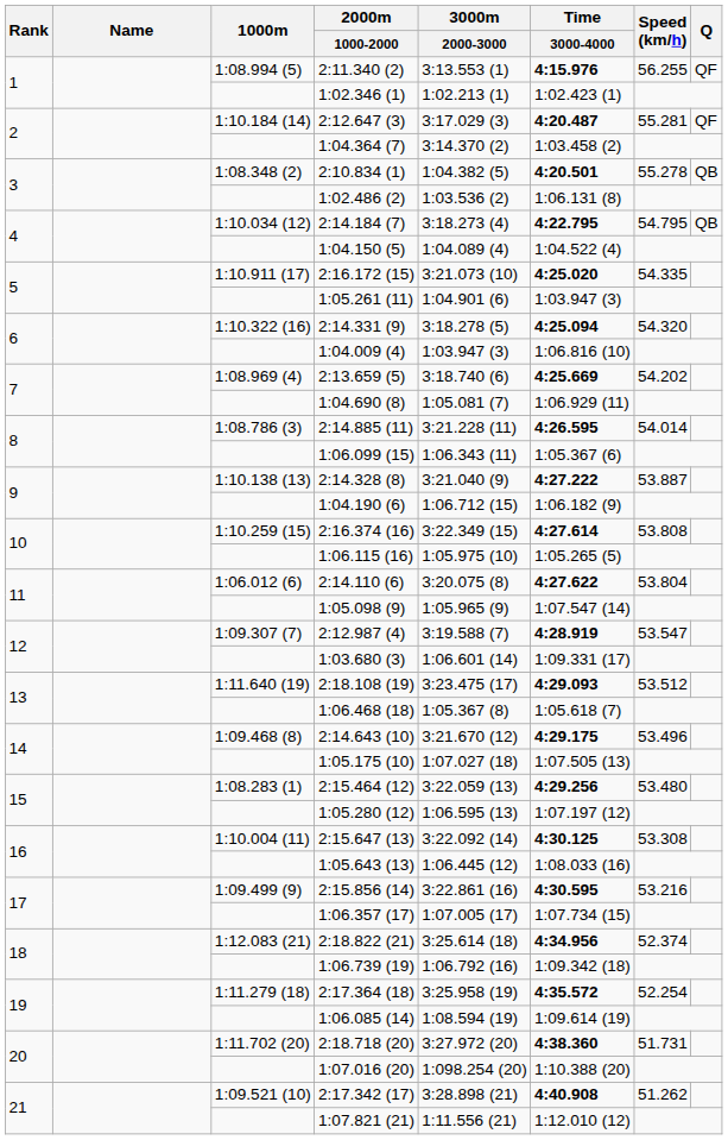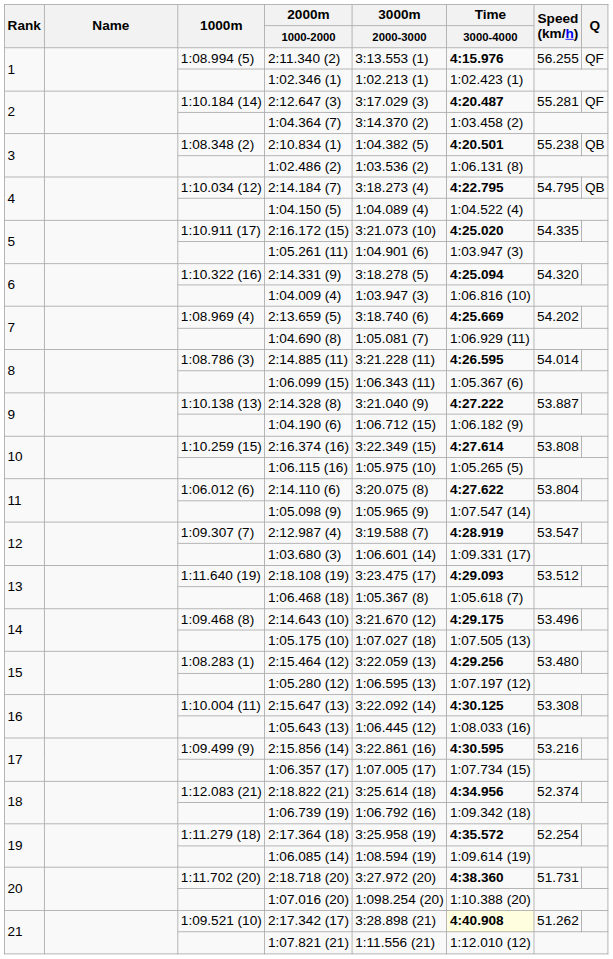2:10.834 (1) | Speed (km/h): 55.278 -> 55.238
2:17.342 (17) | Time / 3000-4000: no background -> lightyellow background
